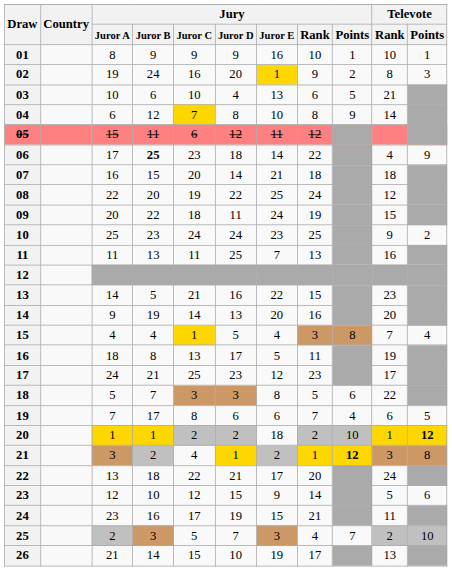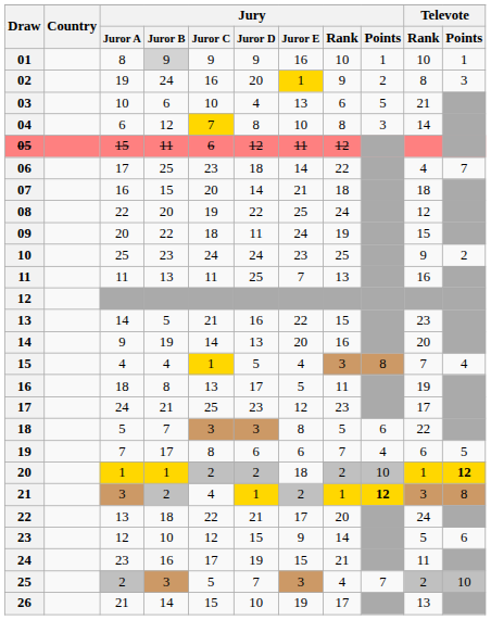01 | Jury / Juror B: no background -> lightgrey background
04 | Jury / Points: 9 -> 3
06 | Jury / Juror B: bold -> normal
06 | Televote / Points: 9 -> 7
